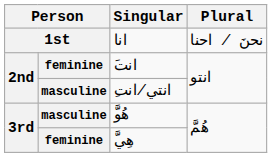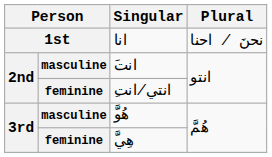َانت | column 2: feminine -> masculine
ِانتي/انت | column 2: masculine -> feminine
